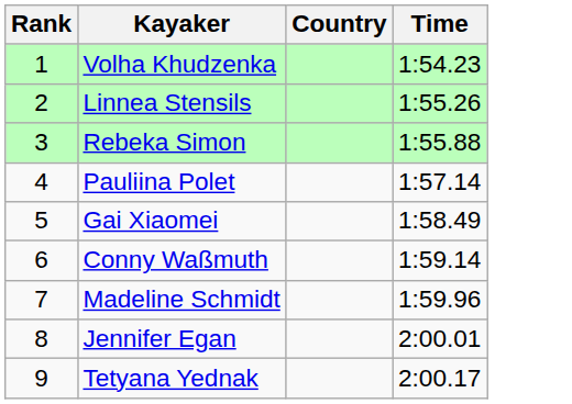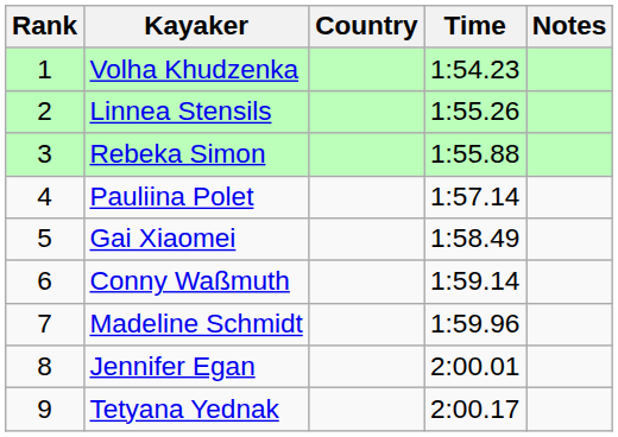+ column: Notes
